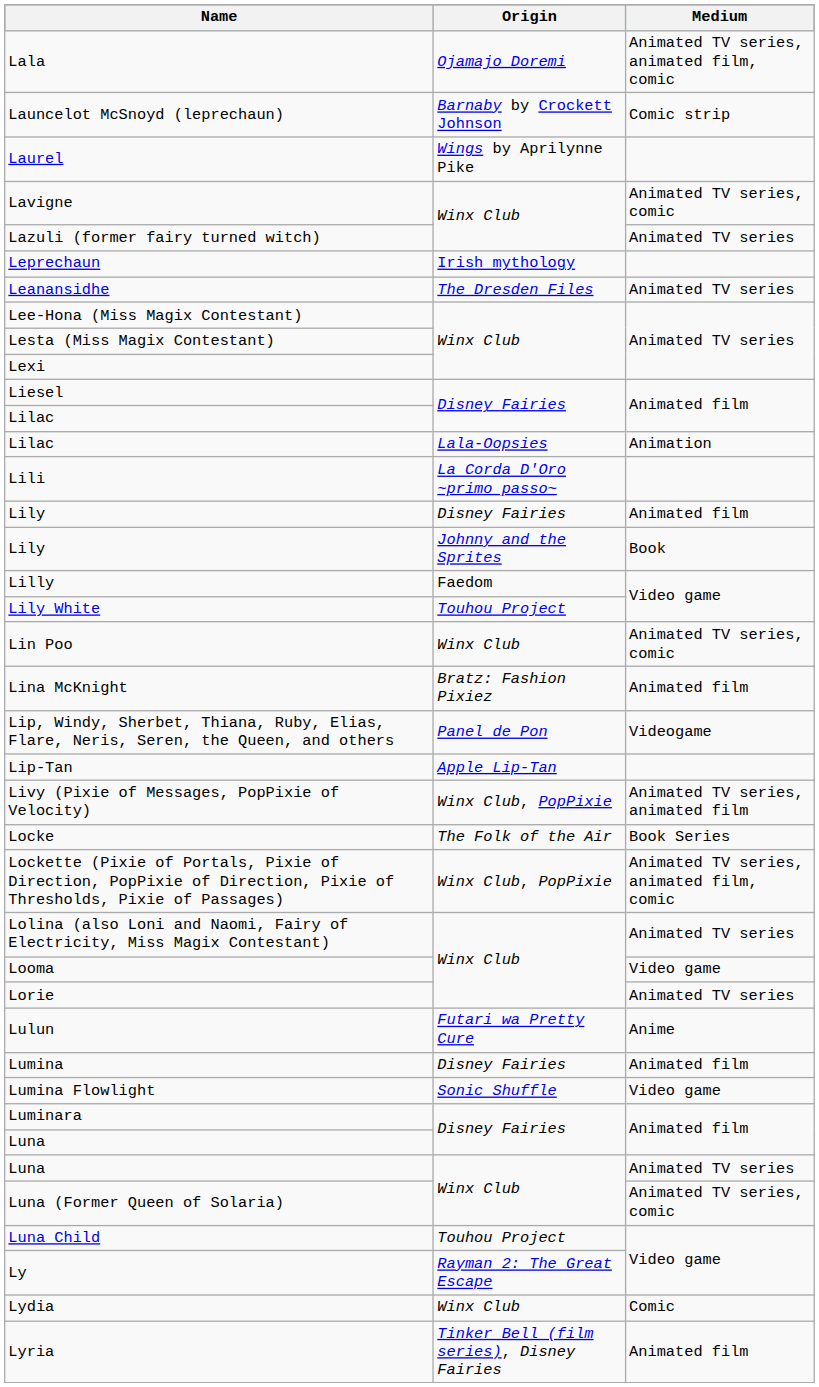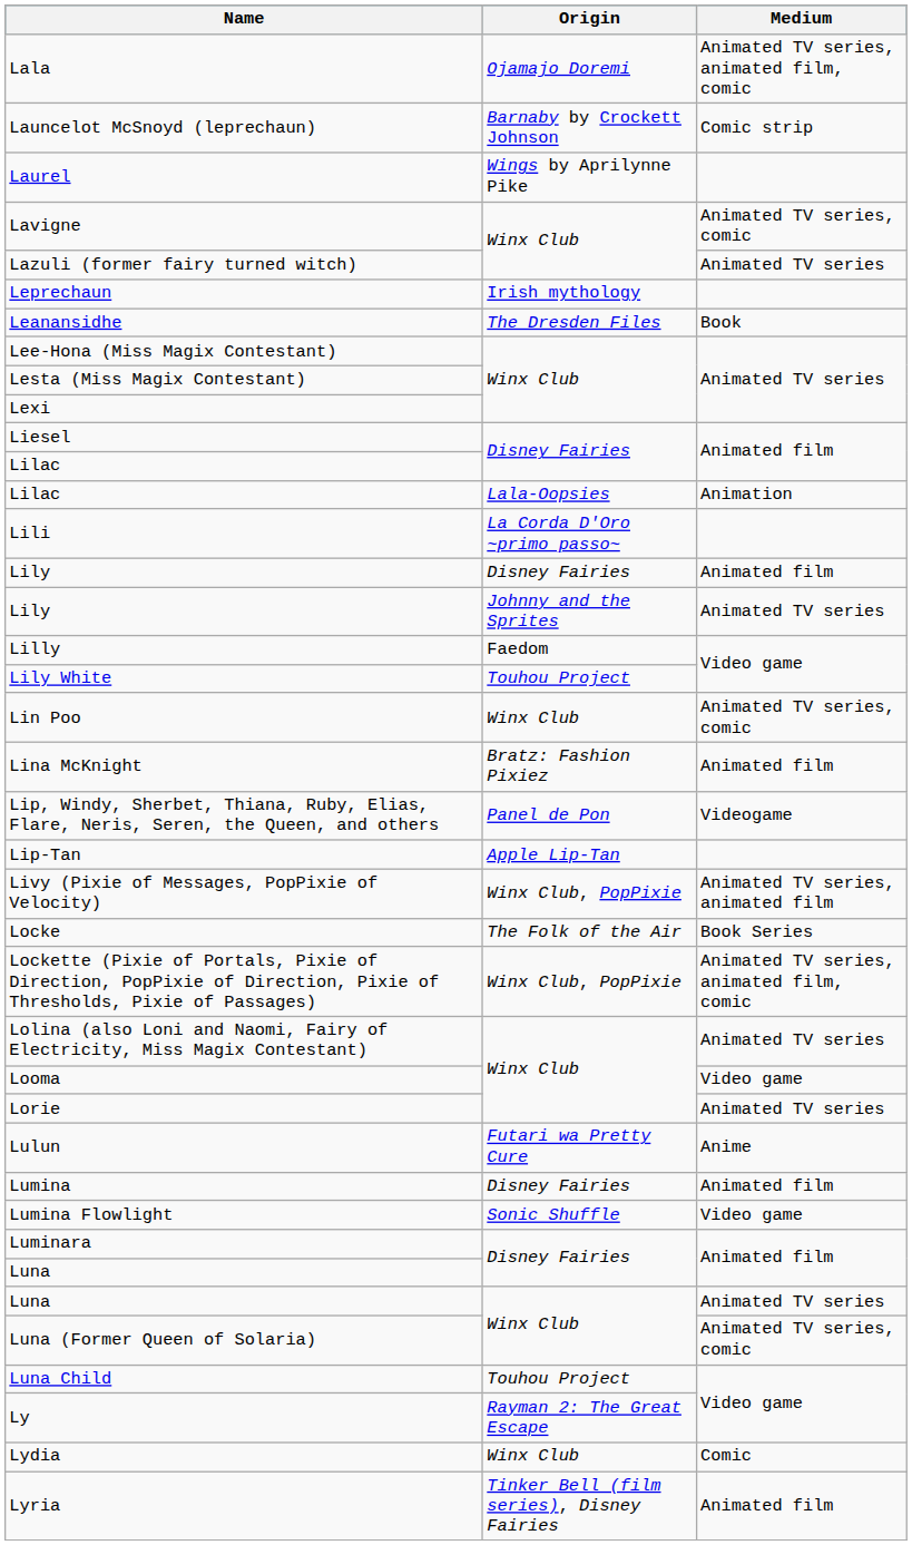Leanansidhe | Medium: Animated TV series -> Book
Lily / Johnny and the Sprites | Medium: Book -> Animated TV series
